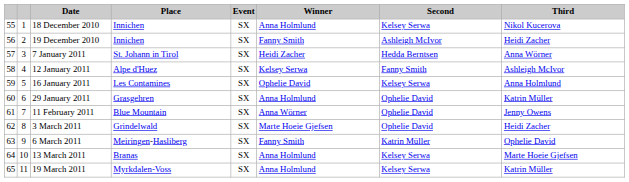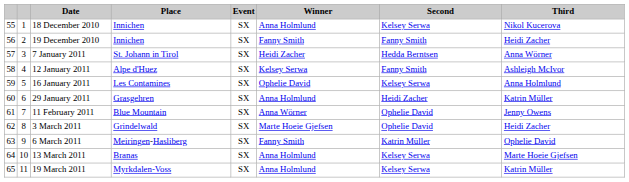19 December 2010 | Second: Ashleigh McIvor -> Fanny Smith
29 January 2011 | Second: Ophelie David -> Heidi Zacher
